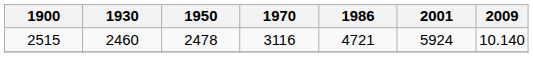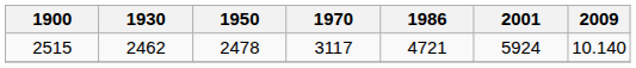2515 | 1930: 2460 -> 2462
2515 | 1970: 3116 -> 3117
